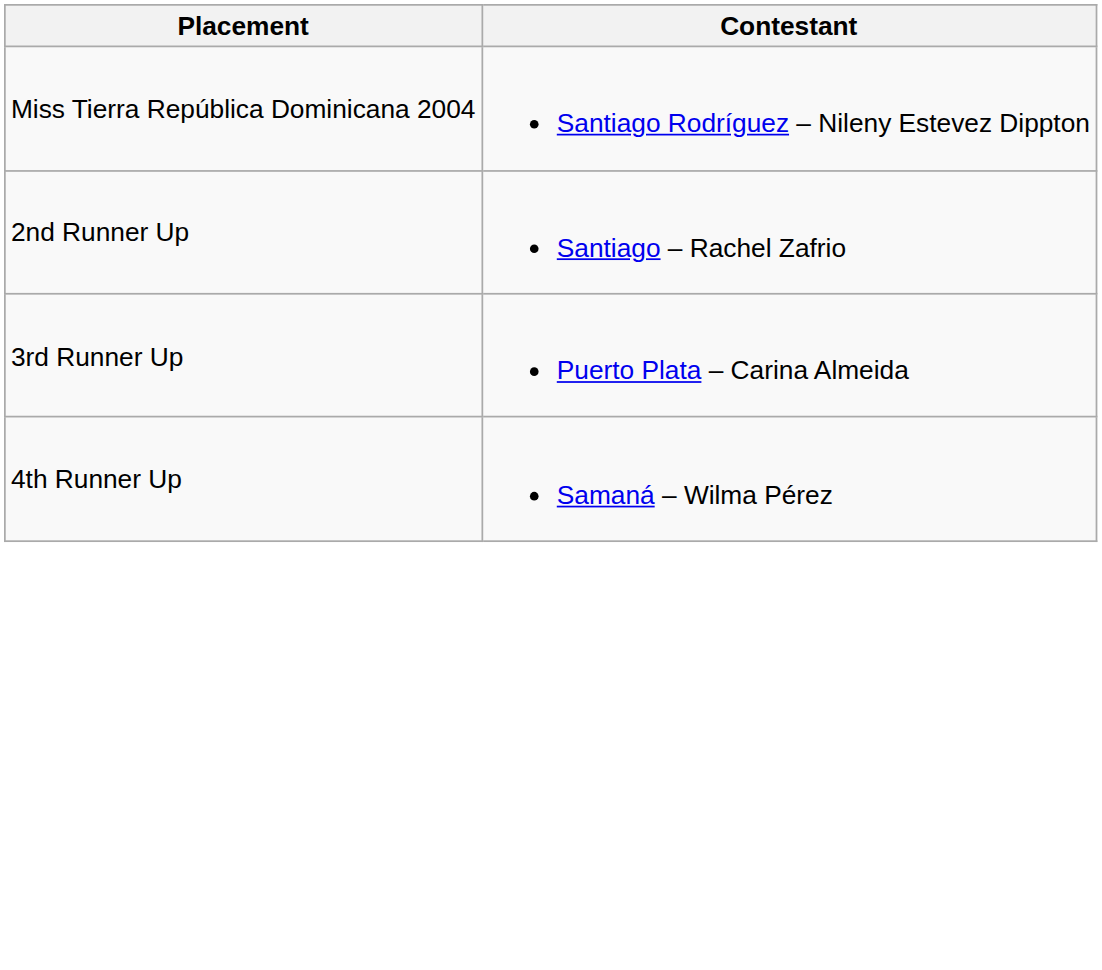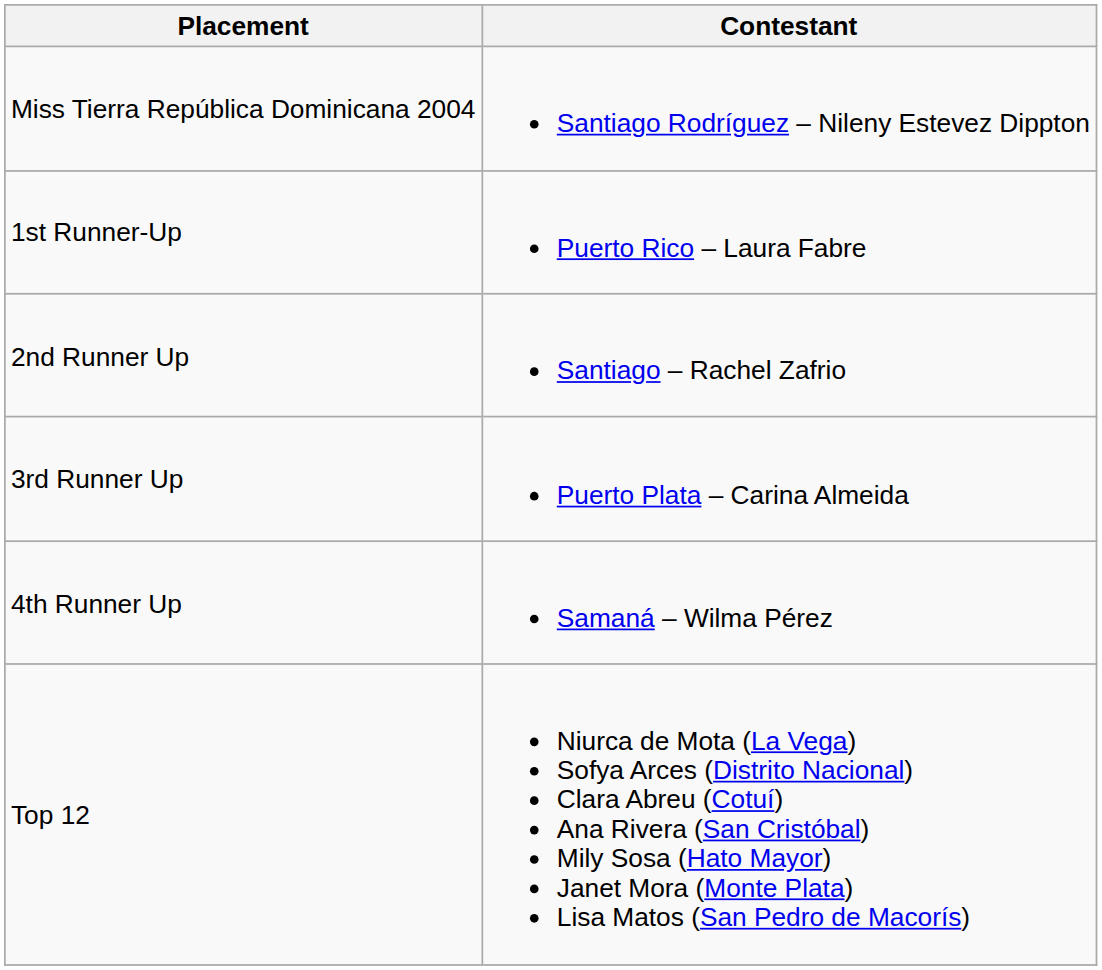+ row: 1st Runner-Up | Puerto Rico – Laura Fabre
+ row: Top 12 | Niurca de Mota (La Vega) Sofya Arces (Distrito Nacional) Clara Abreu (Cotuí) Ana Rivera (San Cristóbal) Mily Sosa (Hato Mayor) Janet Mora (Monte Plata) Lisa Matos (San Pedro de Macorís)
